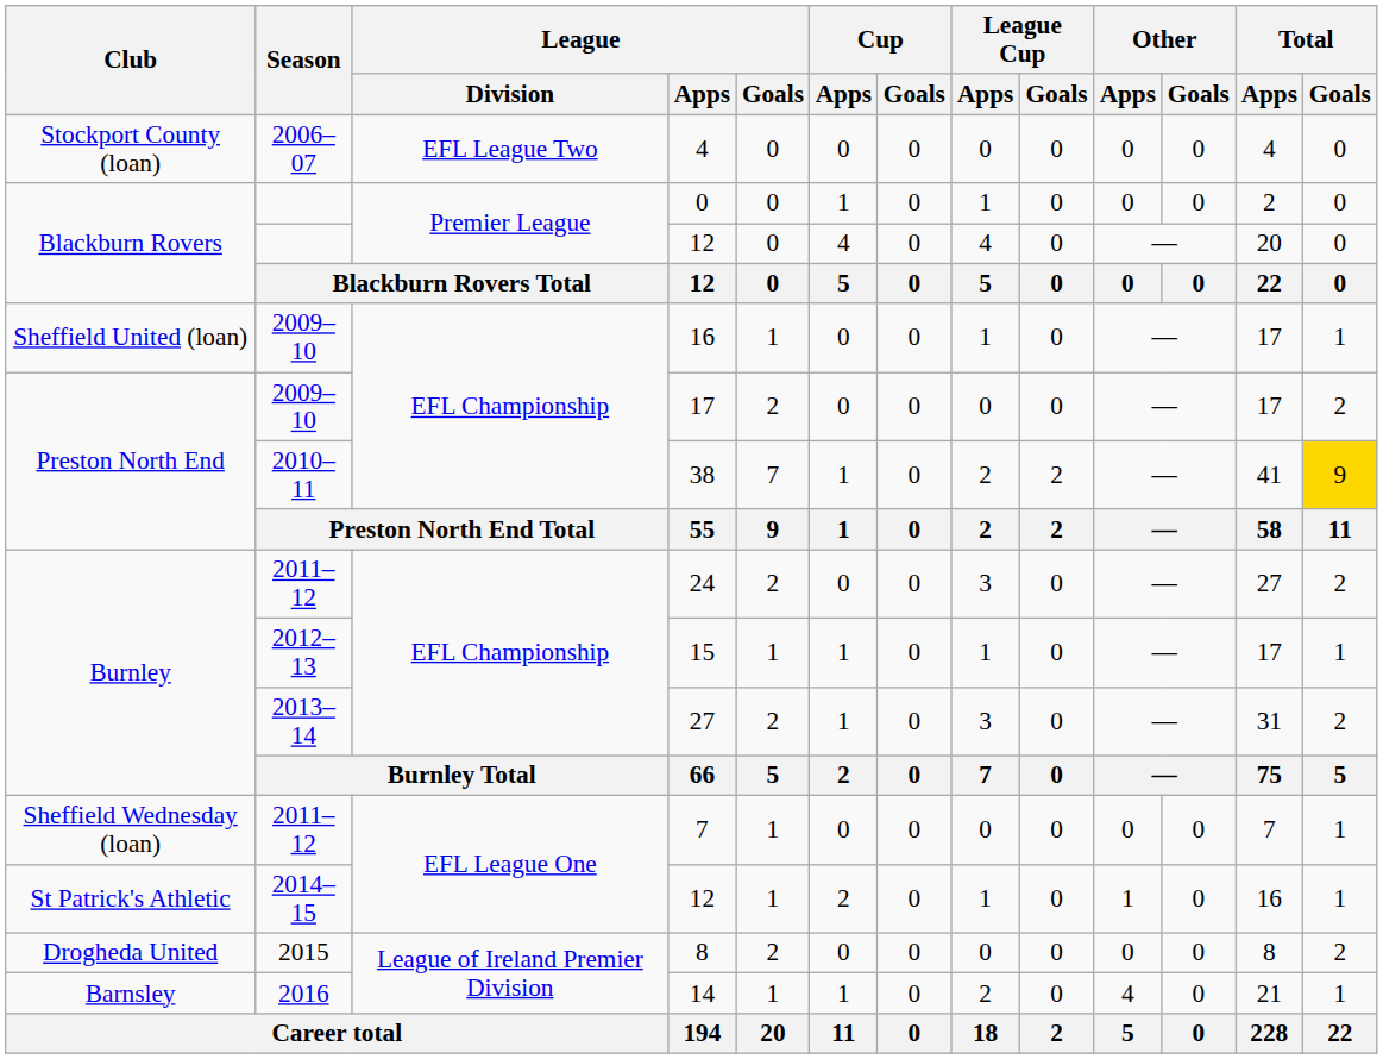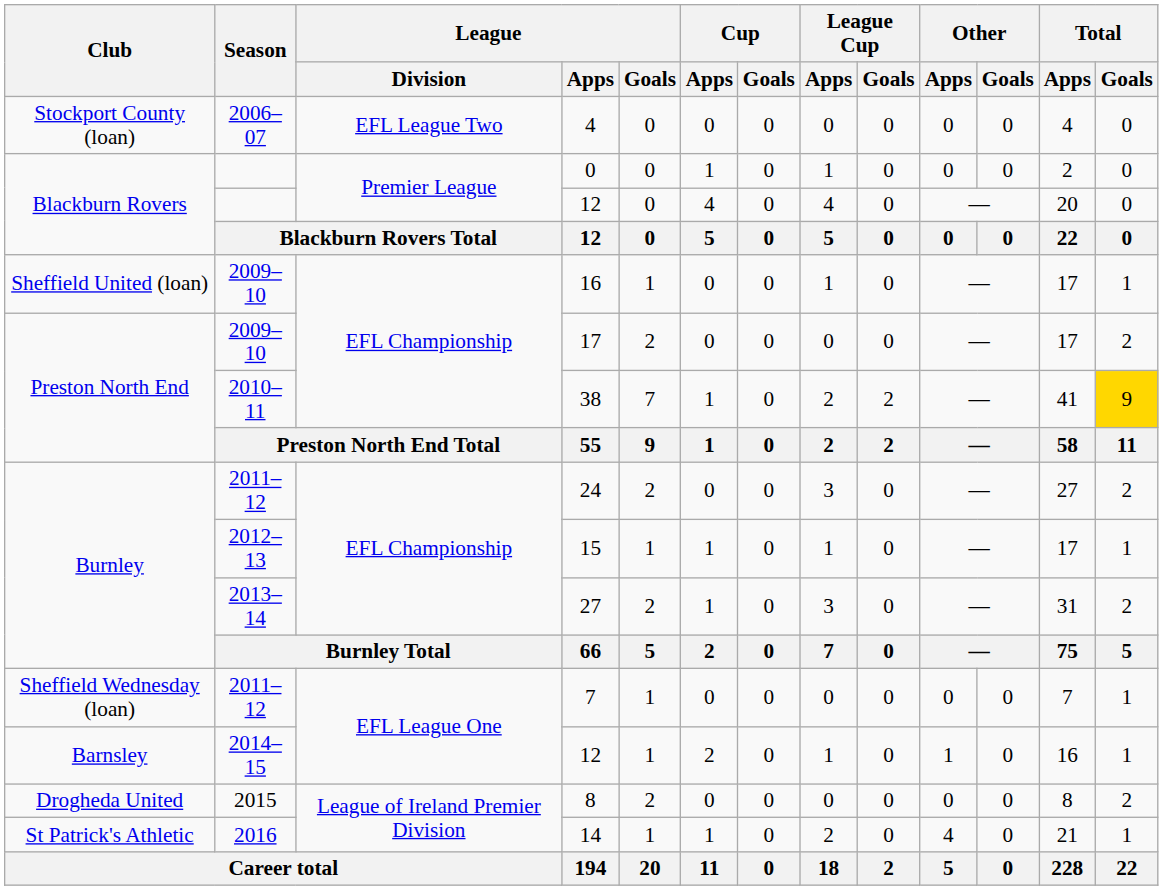2014–15 / 12 | Club: St Patrick's Athletic -> Barnsley
14 | Club: Barnsley -> St Patrick's Athletic
